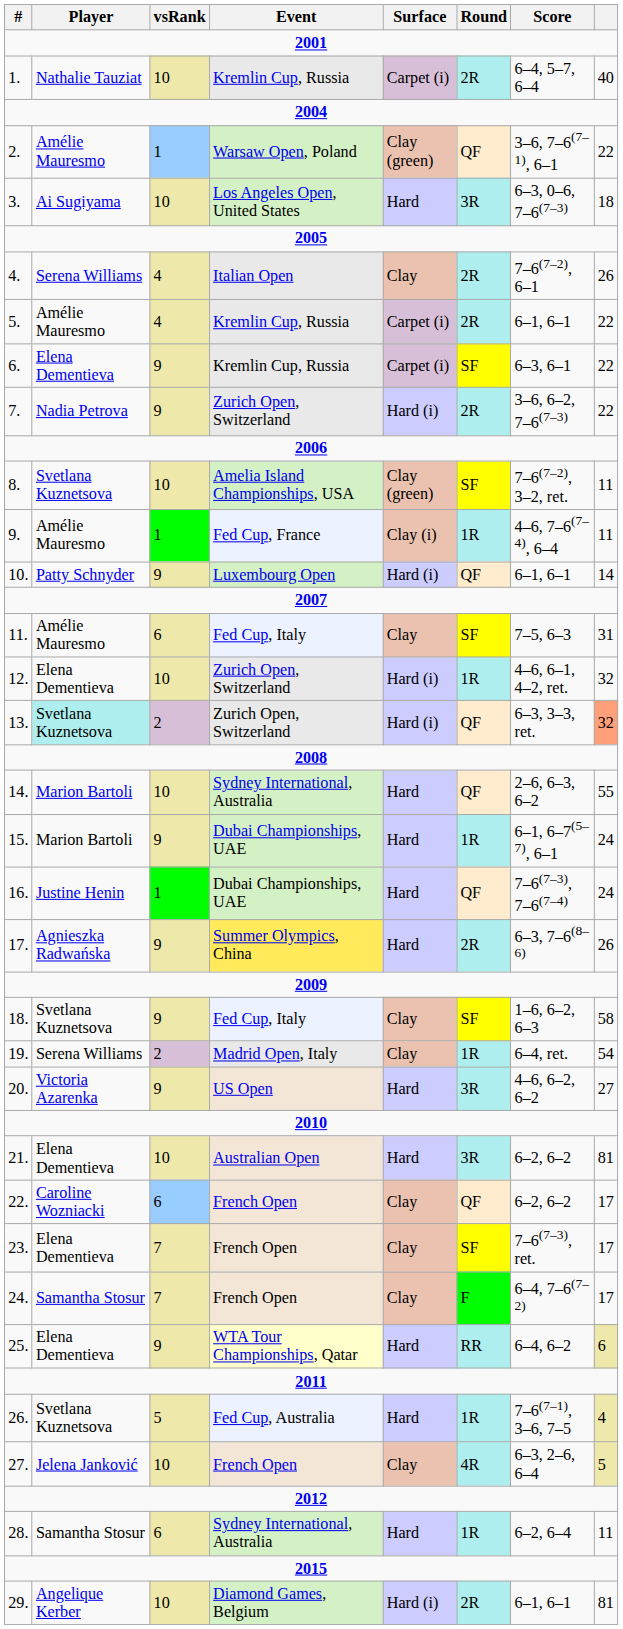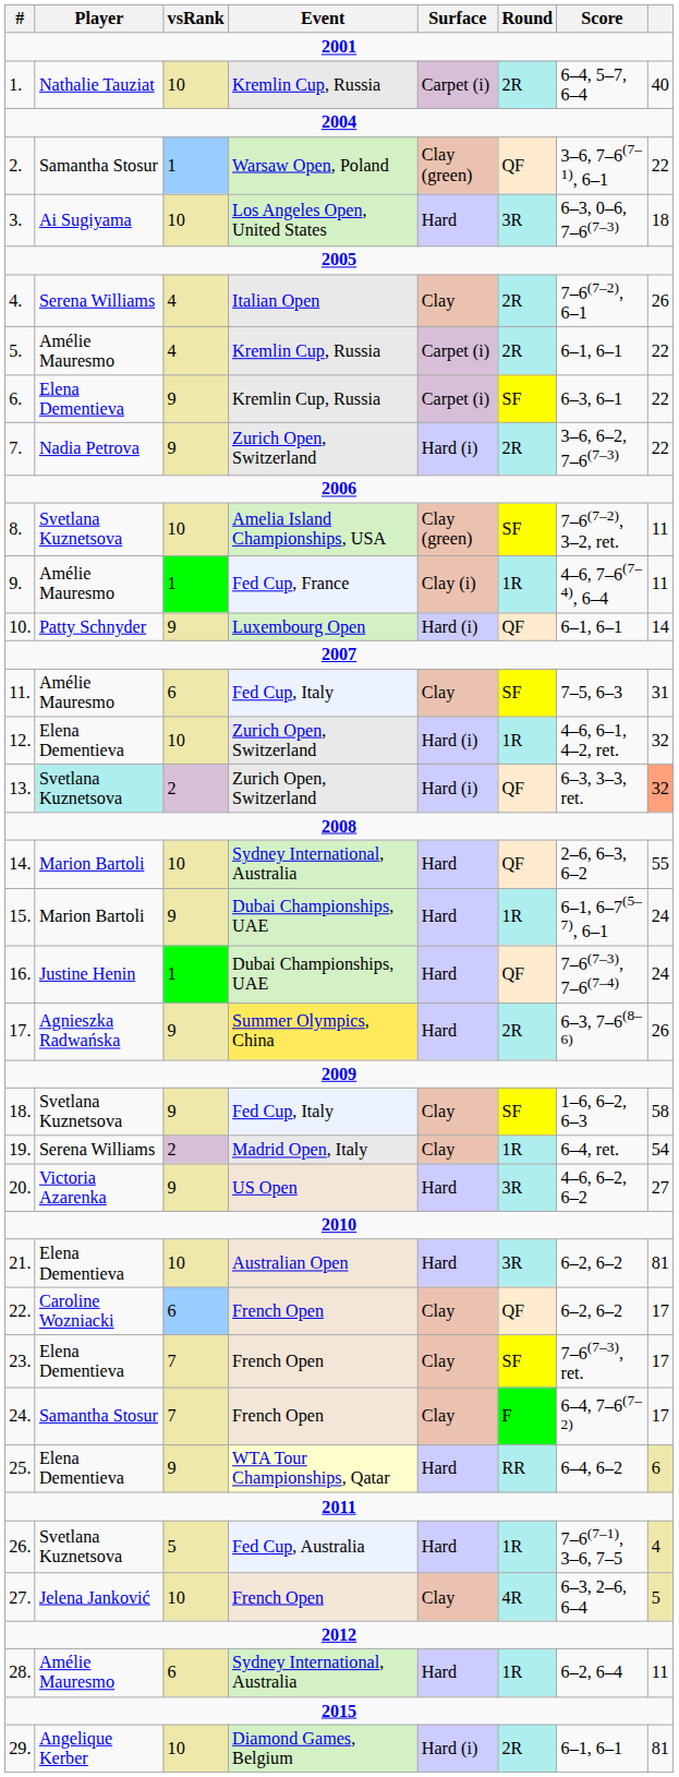2. | Player: Amélie Mauresmo -> Samantha Stosur
28. | Player: Samantha Stosur -> Amélie Mauresmo
